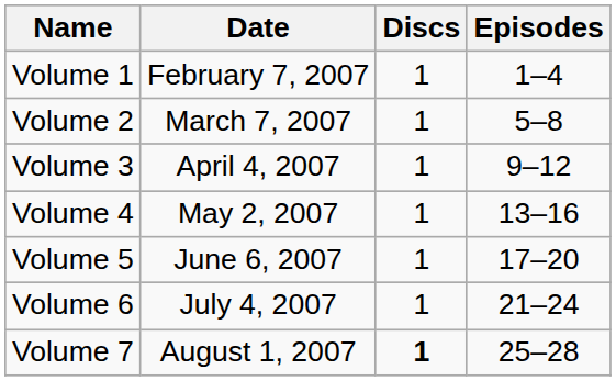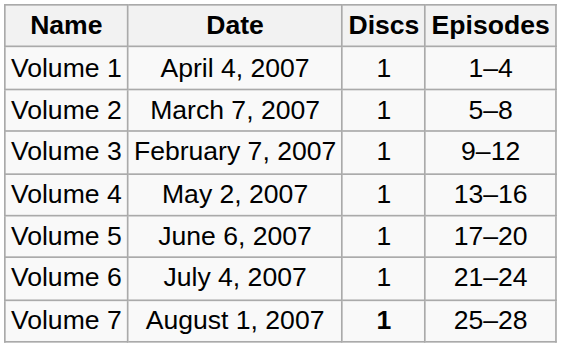Volume 1 | Date: February 7, 2007 -> April 4, 2007
Volume 3 | Date: April 4, 2007 -> February 7, 2007
